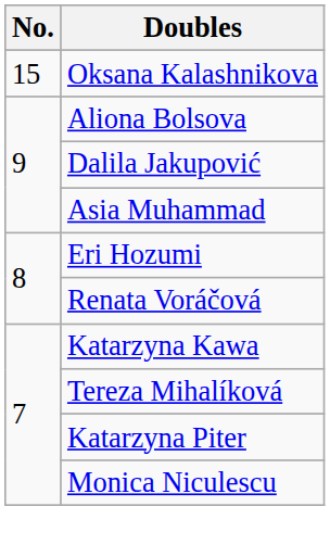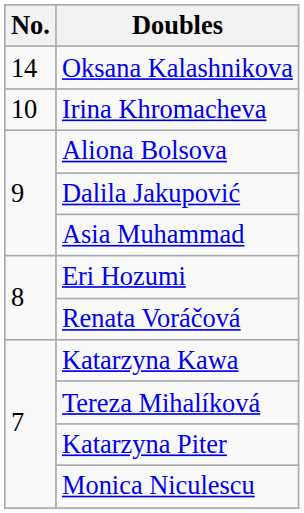Oksana Kalashnikova | No.: 15 -> 14
+ row: 10 | Irina Khromacheva
